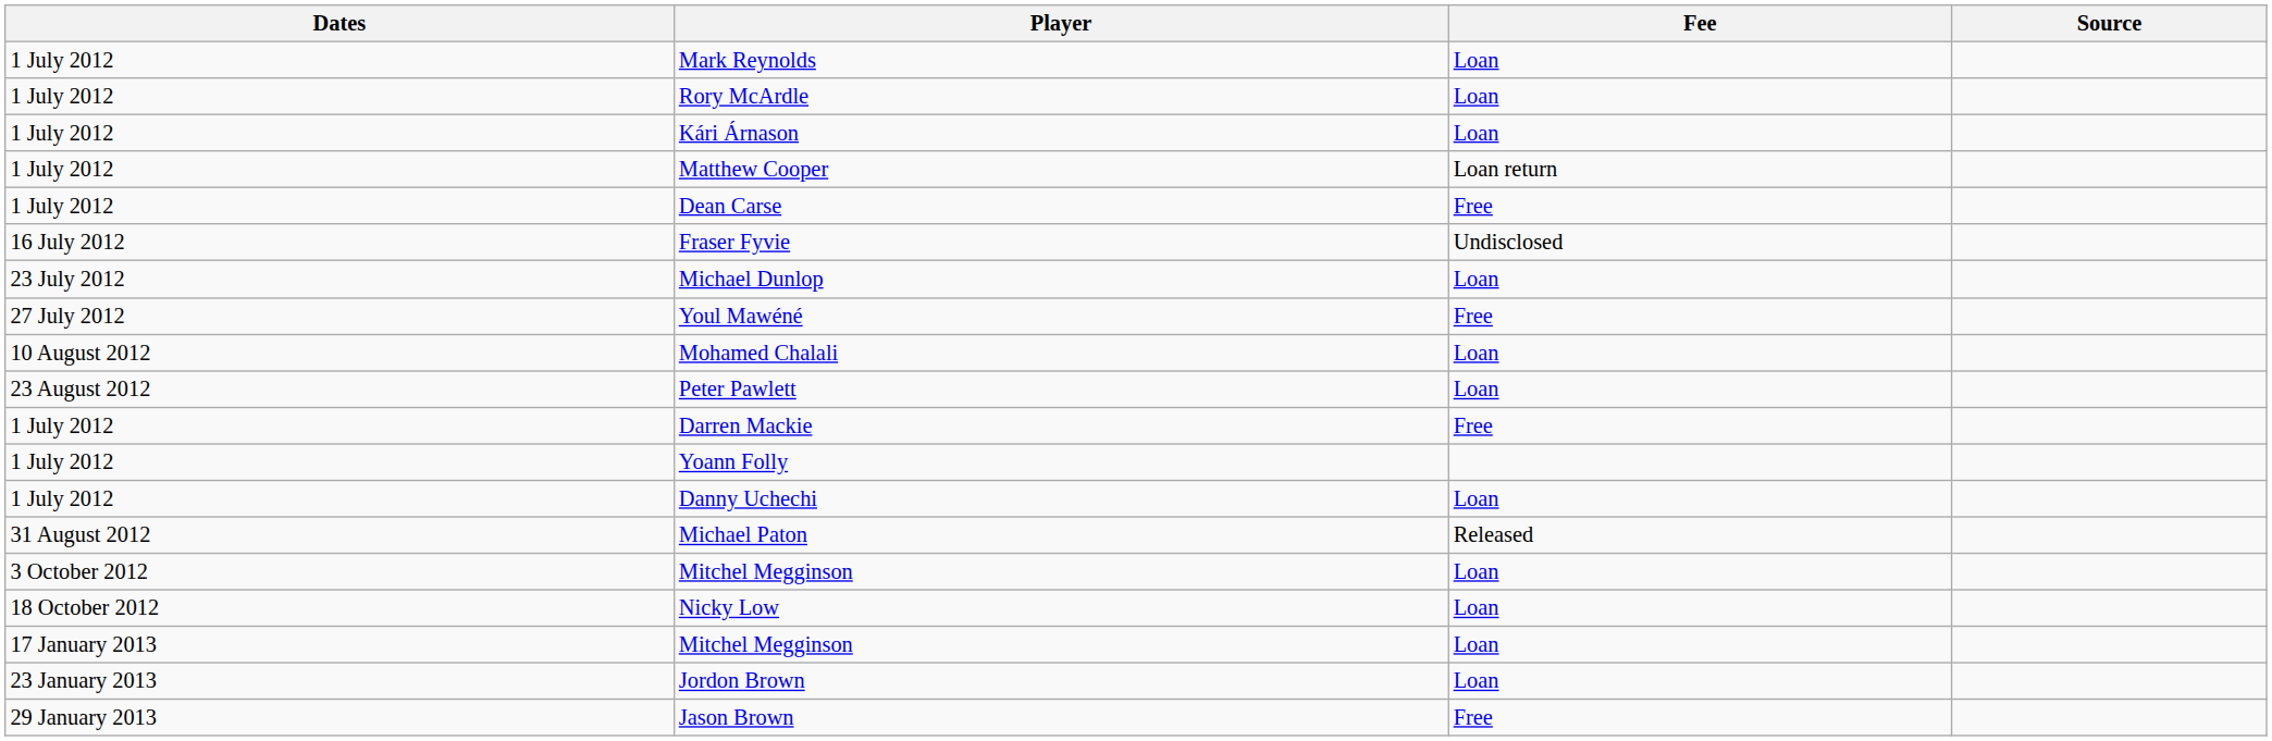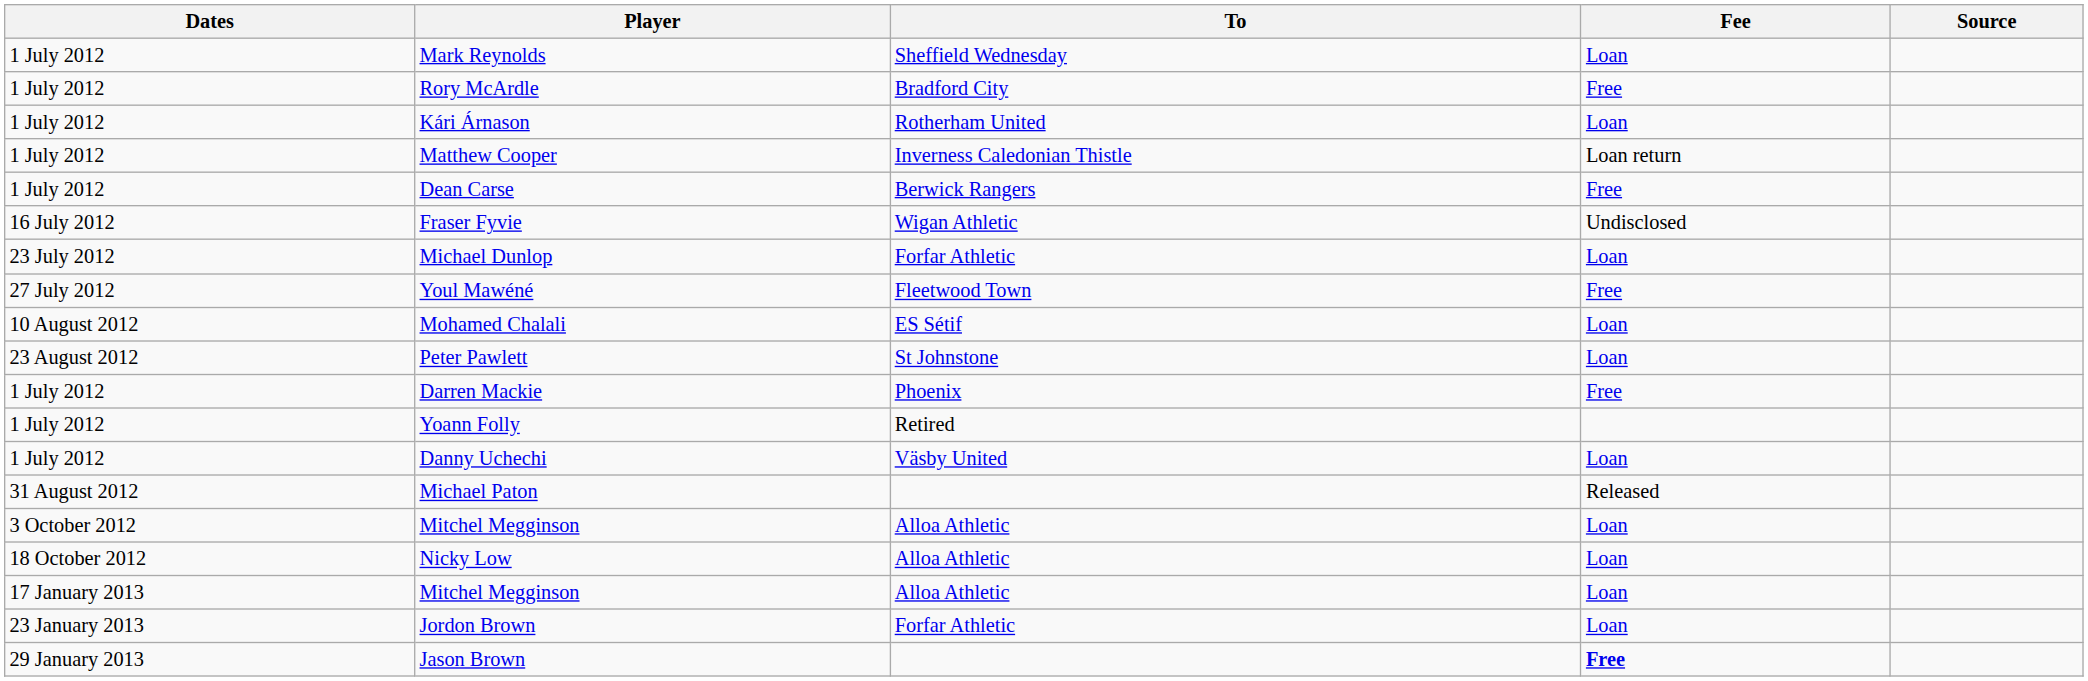+ column: To | Sheffield Wednesday | Bradford City | Rotherham United | Inverness Caledonian Thistle | Berwick Rangers | Wigan Athletic | Forfar Athletic | Fleetwood Town | ES Sétif | St Johnstone | Phoenix | Retired | Väsby United | Alloa Athletic | Alloa Athletic | Alloa Athletic | Forfar Athletic
Rory McArdle | Fee: Loan -> Free
Jason Brown | Fee: normal -> bold
